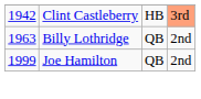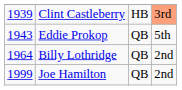Clint Castleberry | column 1: 1942 -> 1939
+ row: 1943 | Eddie Prokop | QB | 5th
Billy Lothridge | column 1: 1963 -> 1964
